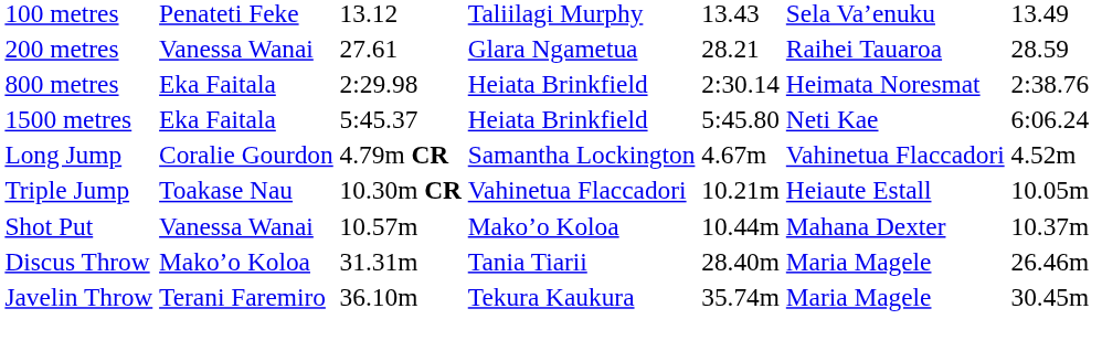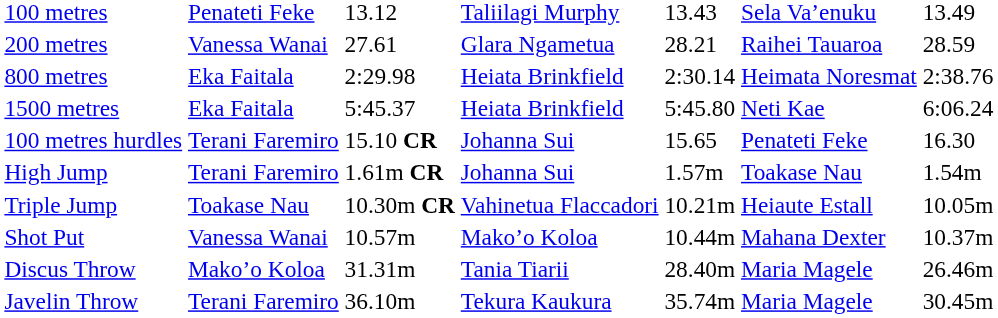+ row: 100 metres hurdles | Terani Faremiro | 15.10 CR | Johanna Sui | 15.65 | Penateti Feke | 16.30
+ row: High Jump | Terani Faremiro | 1.61m CR | Johanna Sui | 1.57m | Toakase Nau | 1.54m
- row: Long Jump | Coralie Gourdon | 4.79m CR | Samantha Lockington | 4.67m | Vahinetua Flaccadori | 4.52m
